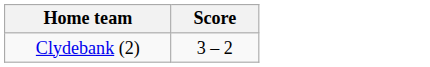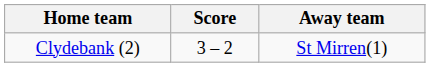+ column: Away team | St Mirren(1)
